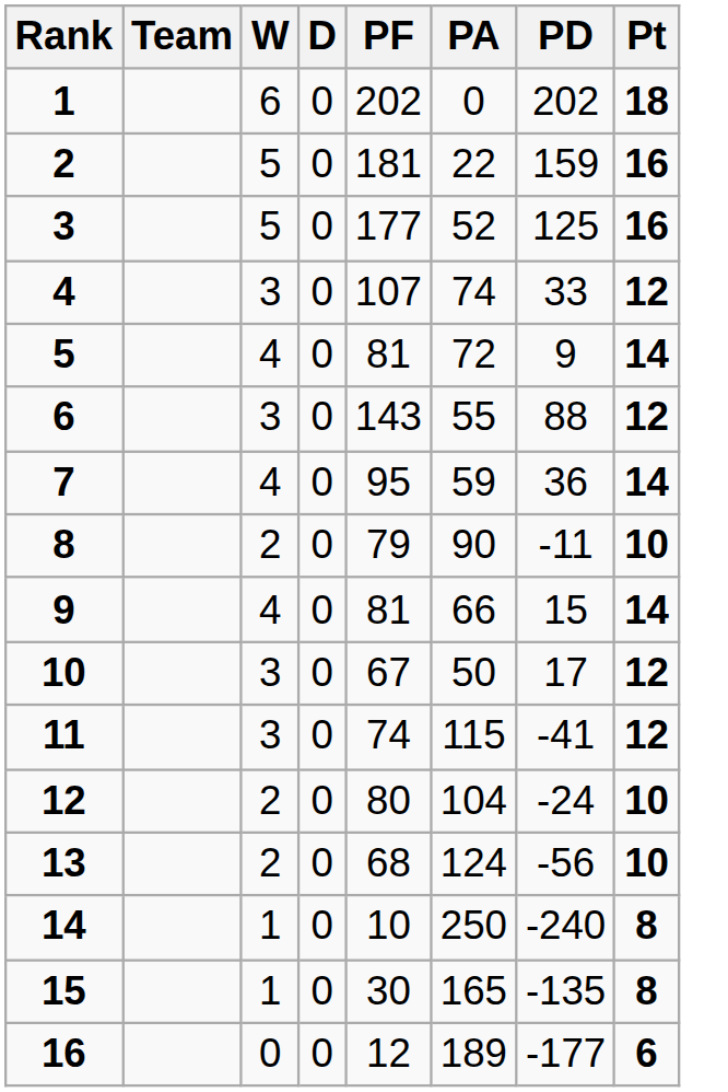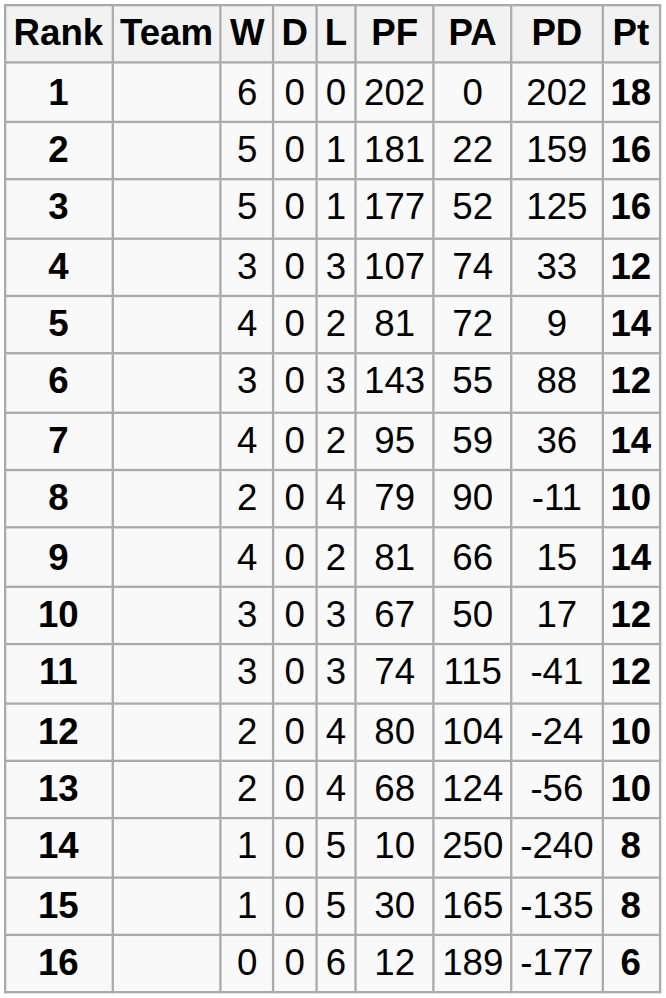+ column: L | 0 | 1 | 1 | 3 | 2 | 3 | 2 | 4 | 2 | 3 | 3 | 4 | 4 | 5 | 5 | 6
